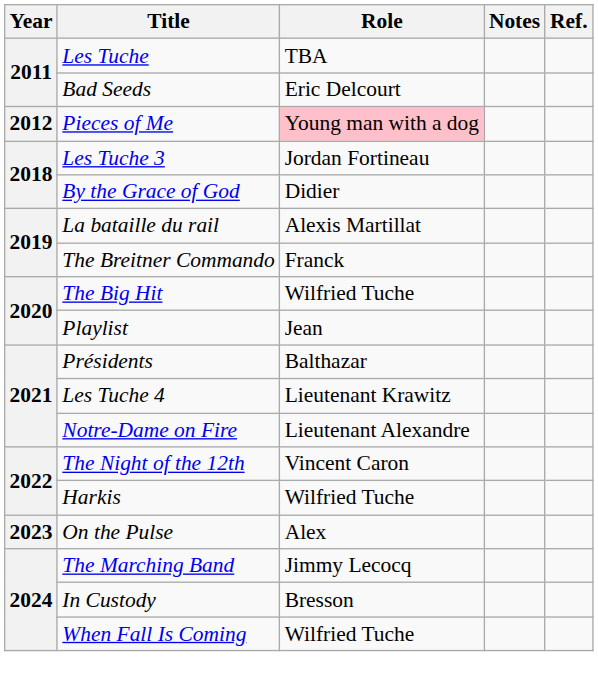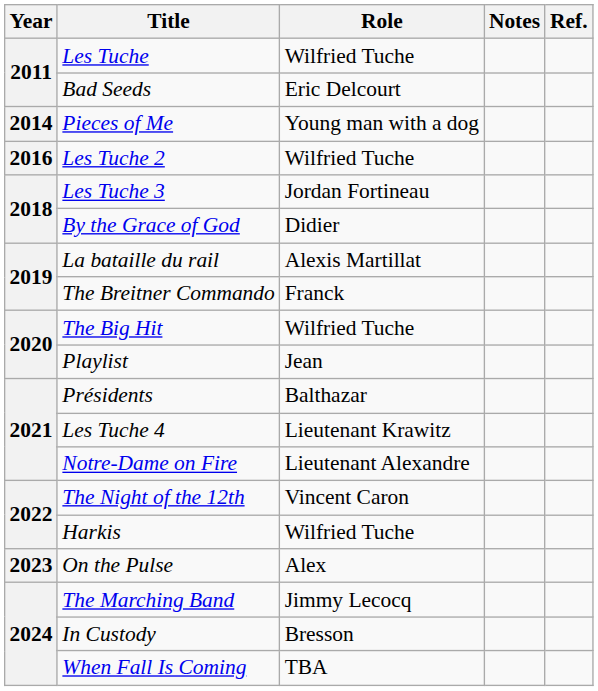Les Tuche | Role: TBA -> Wilfried Tuche
Pieces of Me | Year: 2012 -> 2014
Pieces of Me | Role: pink background -> no background
+ row: 2016 | Les Tuche 2 | Wilfried Tuche
When Fall Is Coming | Role: Wilfried Tuche -> TBA
